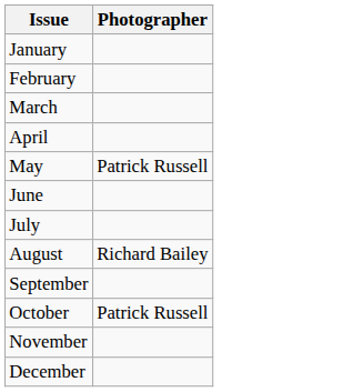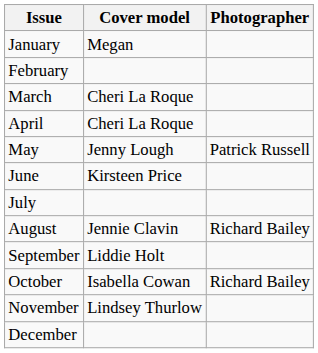+ column: Cover model | Megan | Cheri La Roque | Cheri La Roque | Jenny Lough | Kirsteen Price | Jennie Clavin | Liddie Holt | Isabella Cowan | Lindsey Thurlow
October | Photographer: Patrick Russell -> Richard Bailey
